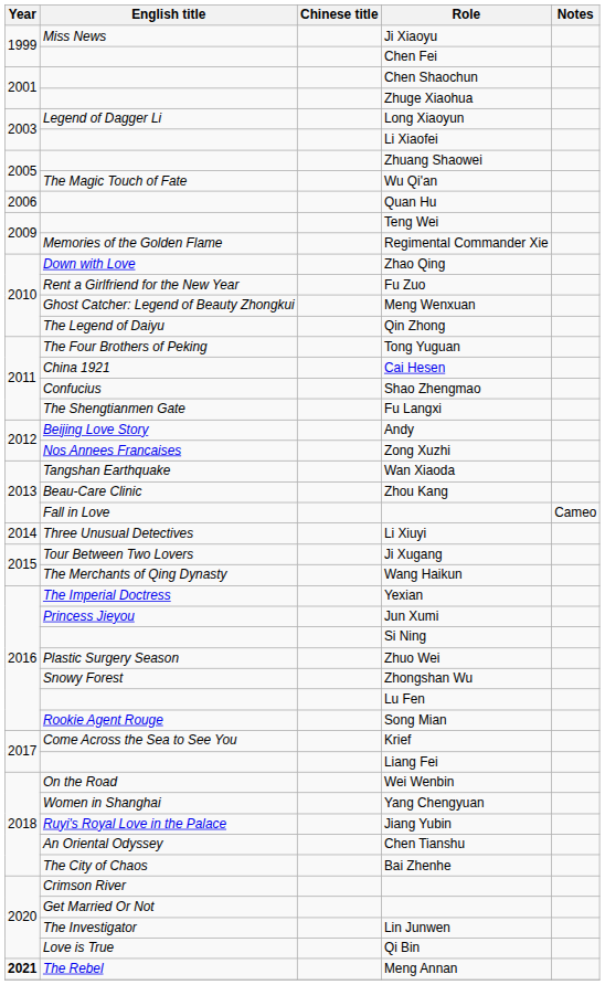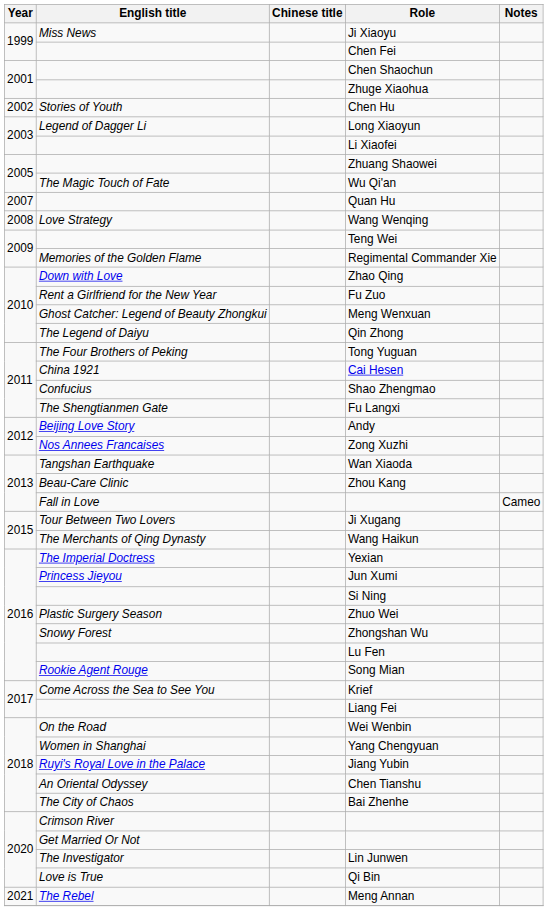+ row: 2002 | Stories of Youth | Chen Hu
Quan Hu | Year: 2006 -> 2007
+ row: 2008 | Love Strategy | Wang Wenqing
- row: 2014 | Three Unusual Detectives | Li Xiuyi
Meng Annan | Year: bold -> normal
